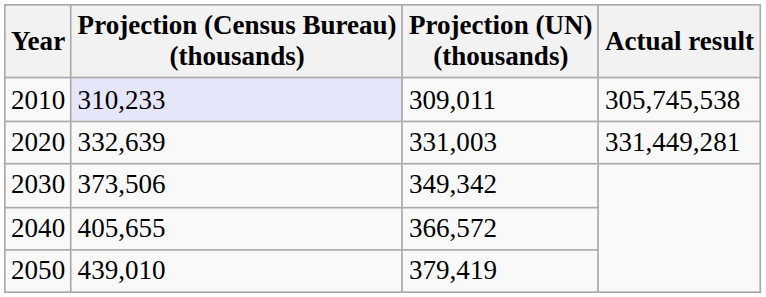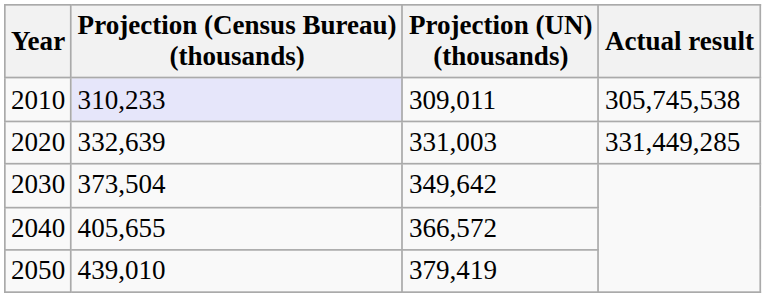2020 | Actual result: 331,449,281 -> 331,449,285
2030 | Projection (Census Bureau) (thousands): 373,506 -> 373,504
2030 | Projection (UN) (thousands): 349,342 -> 349,642
